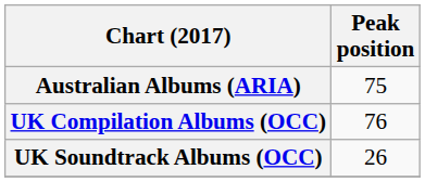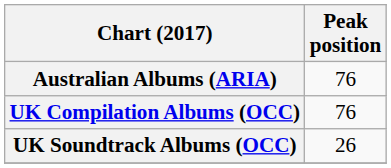Australian Albums (ARIA) | Peak position: 75 -> 76
